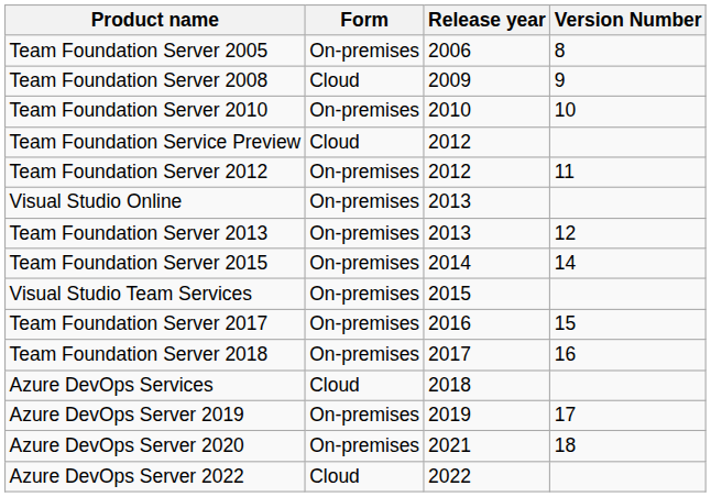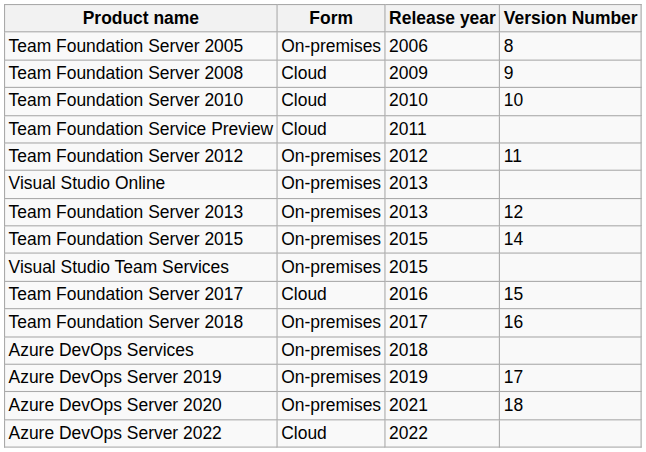Team Foundation Server 2010 | Form: On-premises -> Cloud
Team Foundation Service Preview | Release year: 2012 -> 2011
Team Foundation Server 2015 | Release year: 2014 -> 2015
Team Foundation Server 2017 | Form: On-premises -> Cloud
Azure DevOps Services | Form: Cloud -> On-premises
